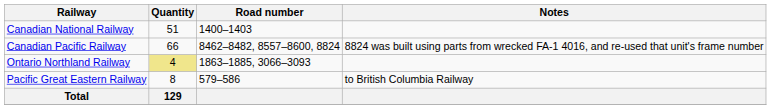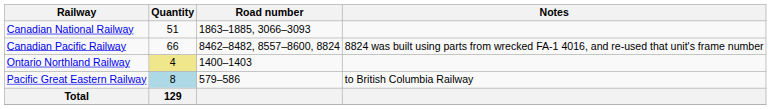Canadian National Railway | Road number: 1400–1403 -> 1863–1885, 3066–3093
Ontario Northland Railway | Road number: 1863–1885, 3066–3093 -> 1400–1403
Pacific Great Eastern Railway | Quantity: no background -> lightblue background
